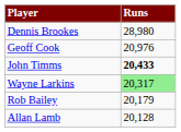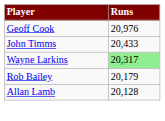- row: Dennis Brookes | 28,980
John Timms | Runs: bold -> normal
